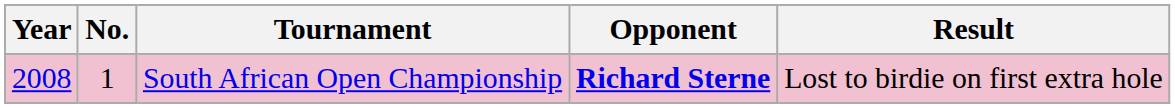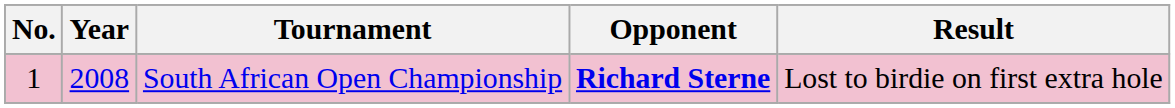columns swapped: No. <-> Year
